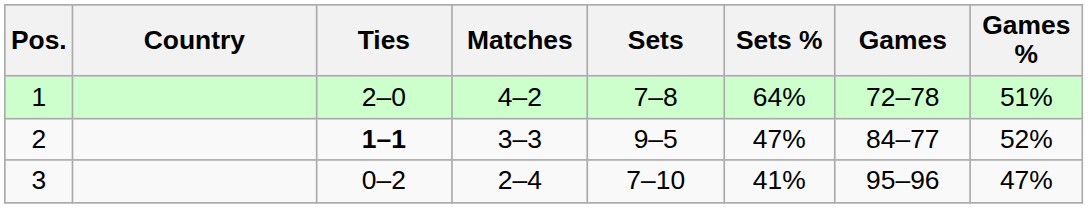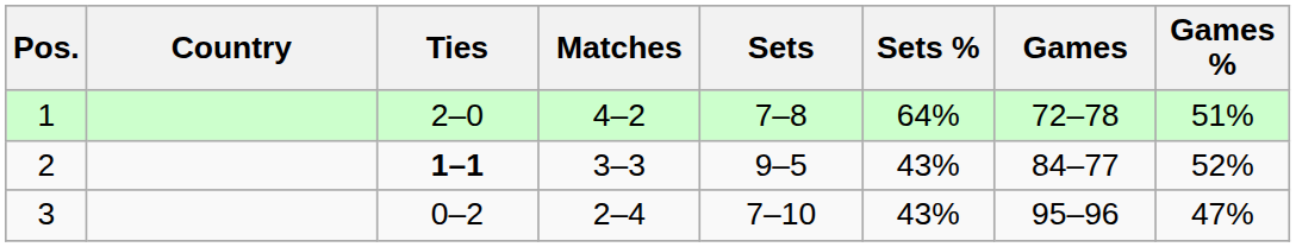2 | Sets %: 47% -> 43%
3 | Sets %: 41% -> 43%
